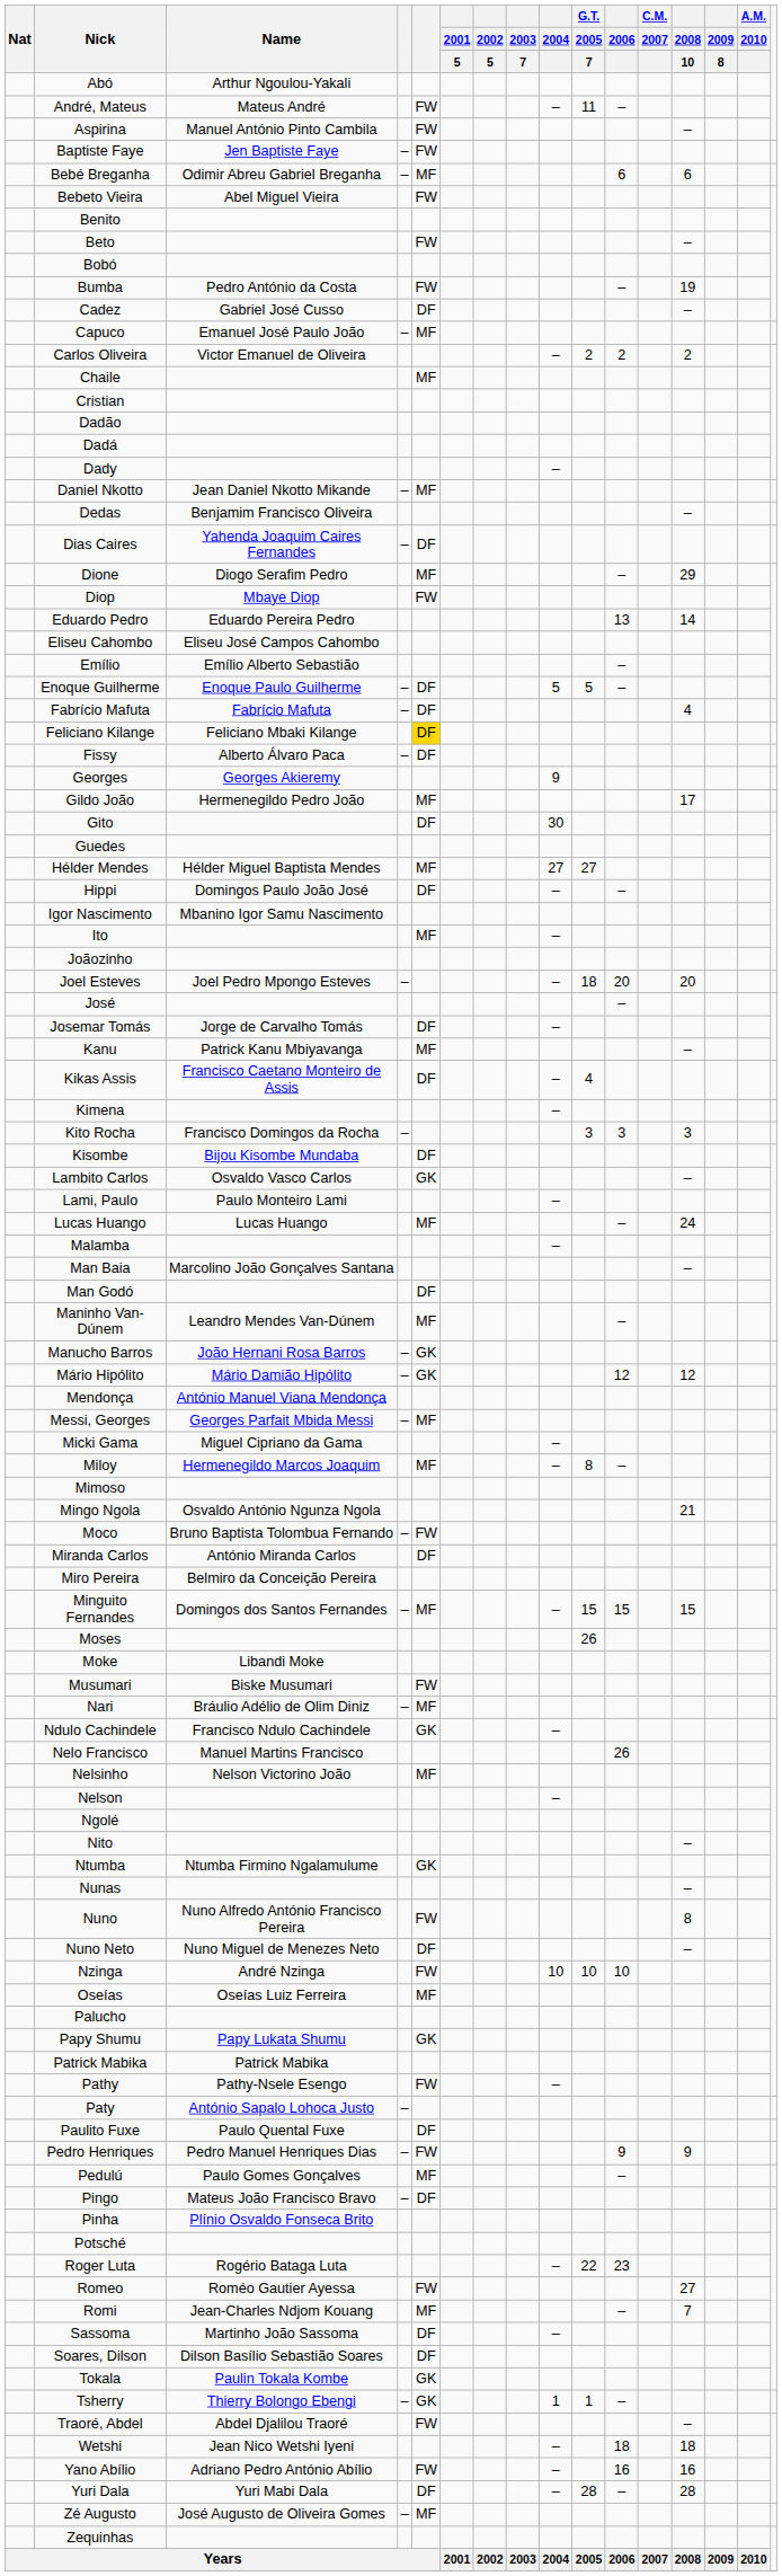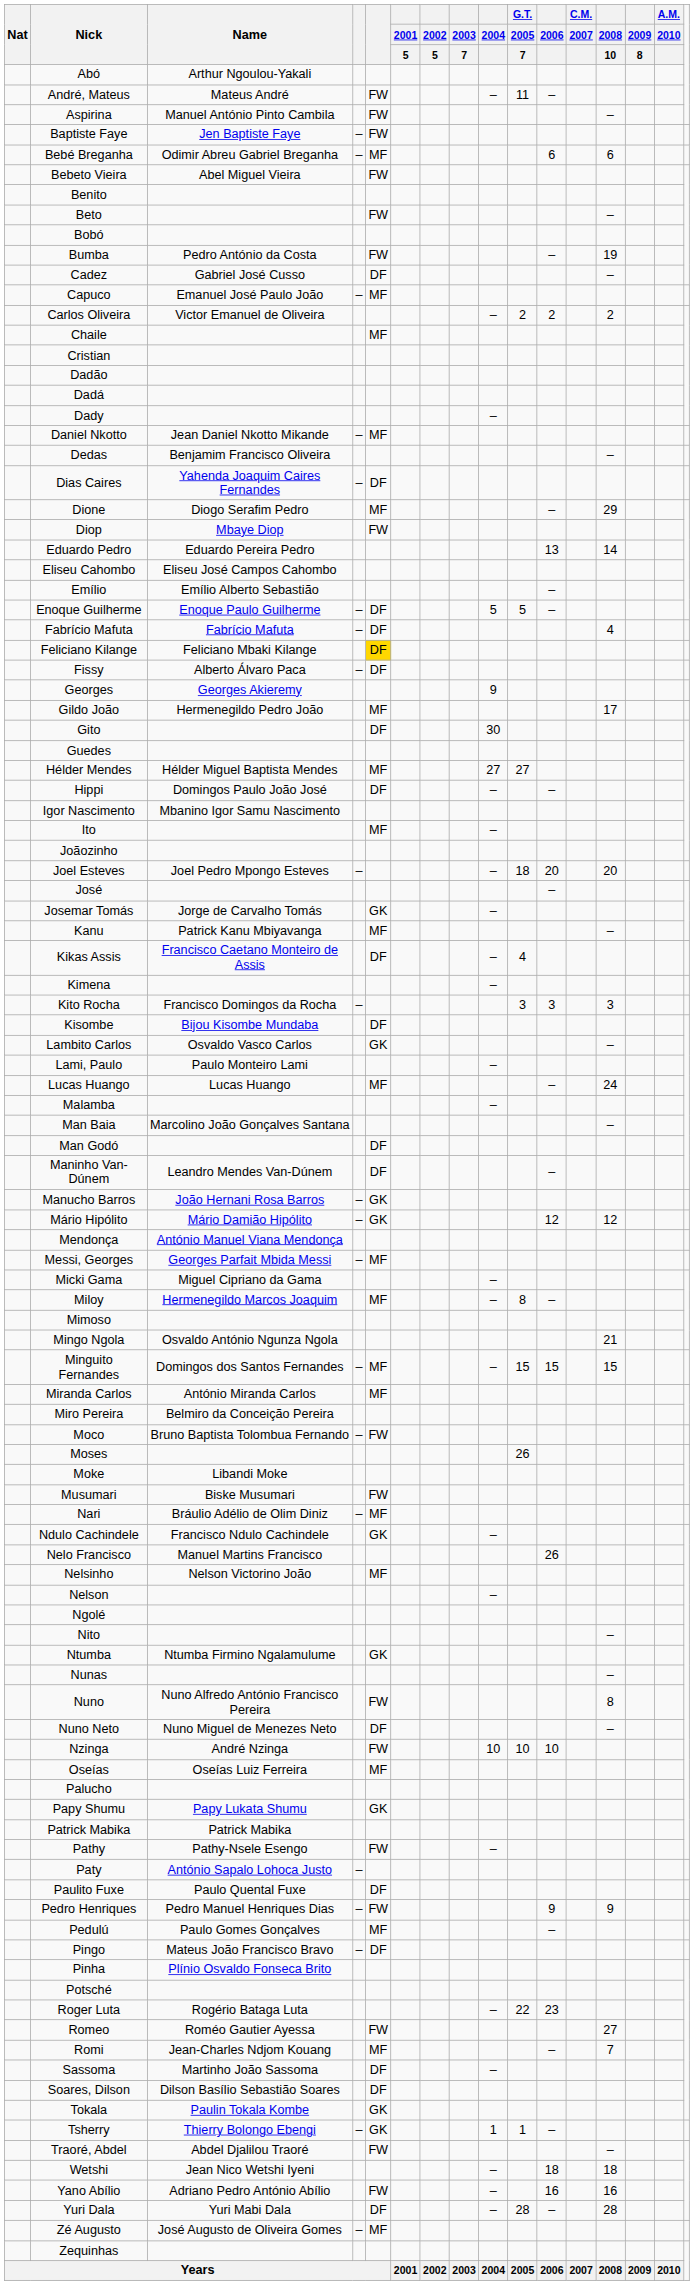Josemar Tomás | column 5: DF -> GK
Maninho Van-Dúnem | column 5: MF -> DF
rows swapped: Minguito Fernandes <-> Moco
Miranda Carlos | column 5: DF -> MF
